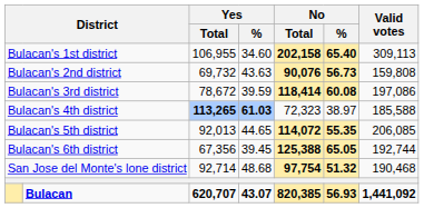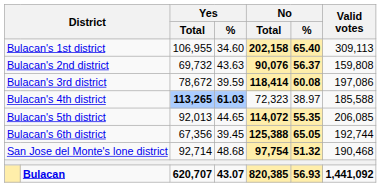Bulacan's 2nd district | No / %: 56.73 -> 56.37
